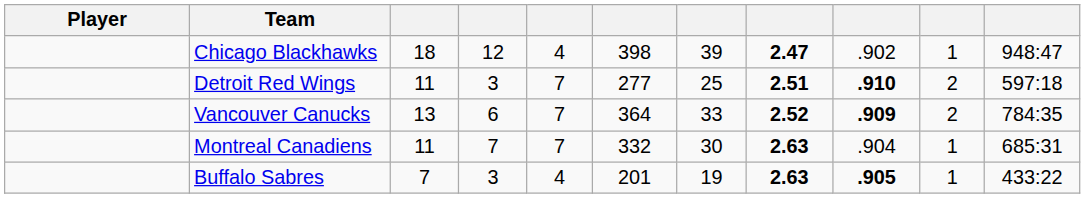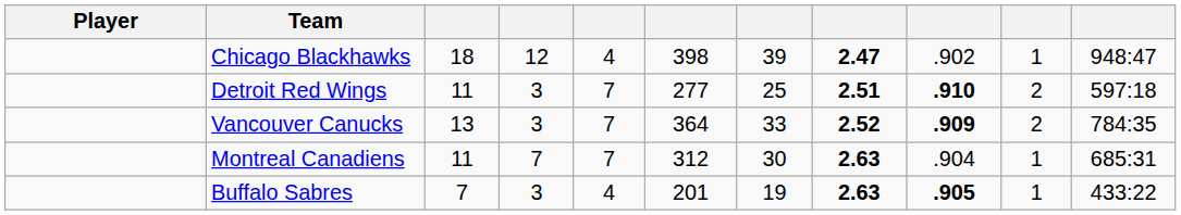Vancouver Canucks | column 4: 6 -> 3
Montreal Canadiens | column 6: 332 -> 312
